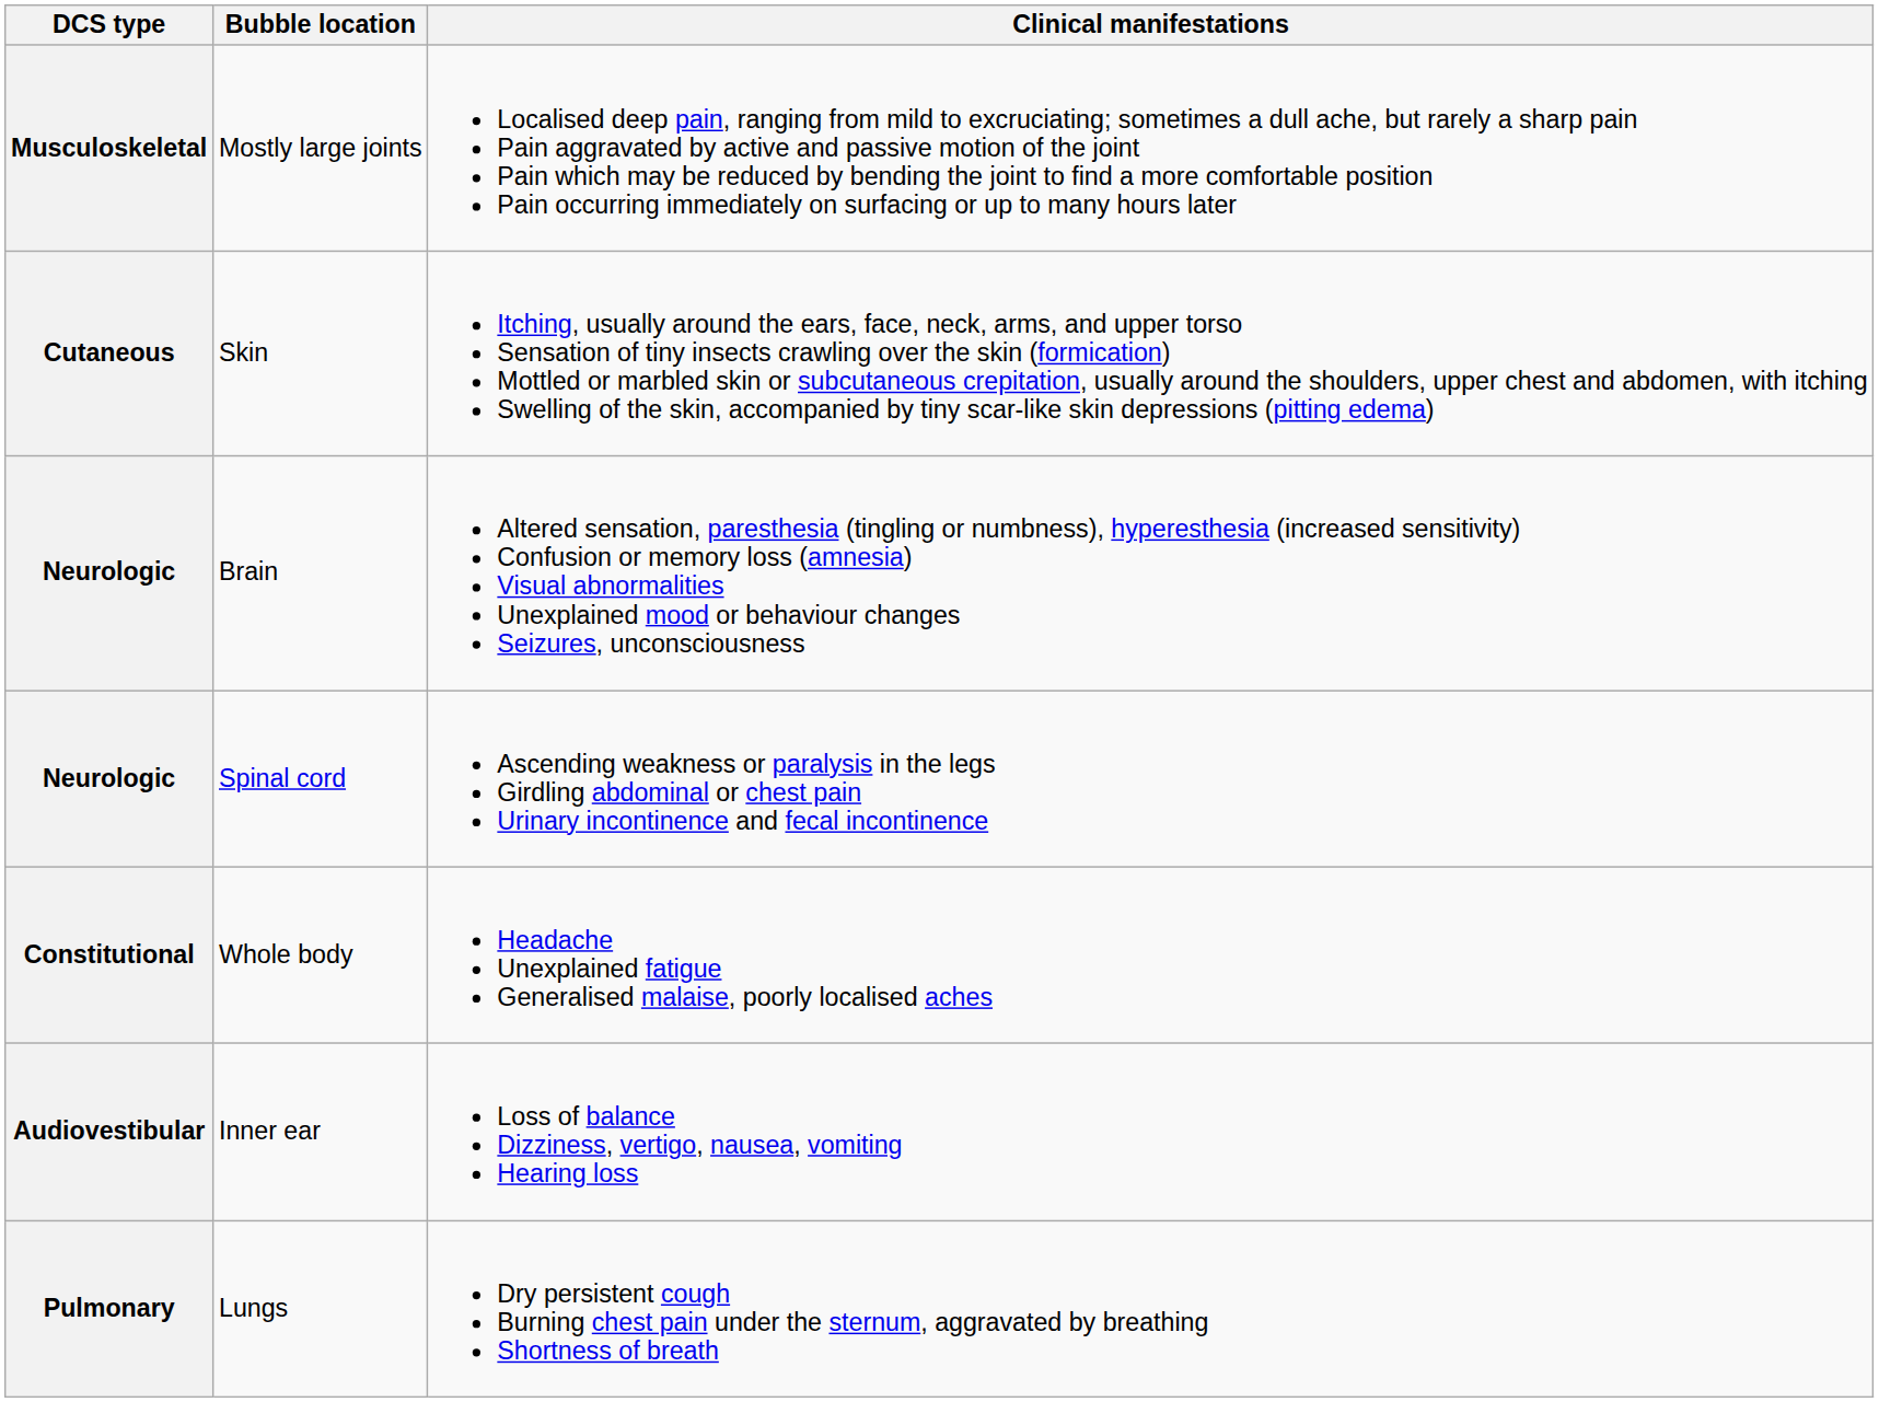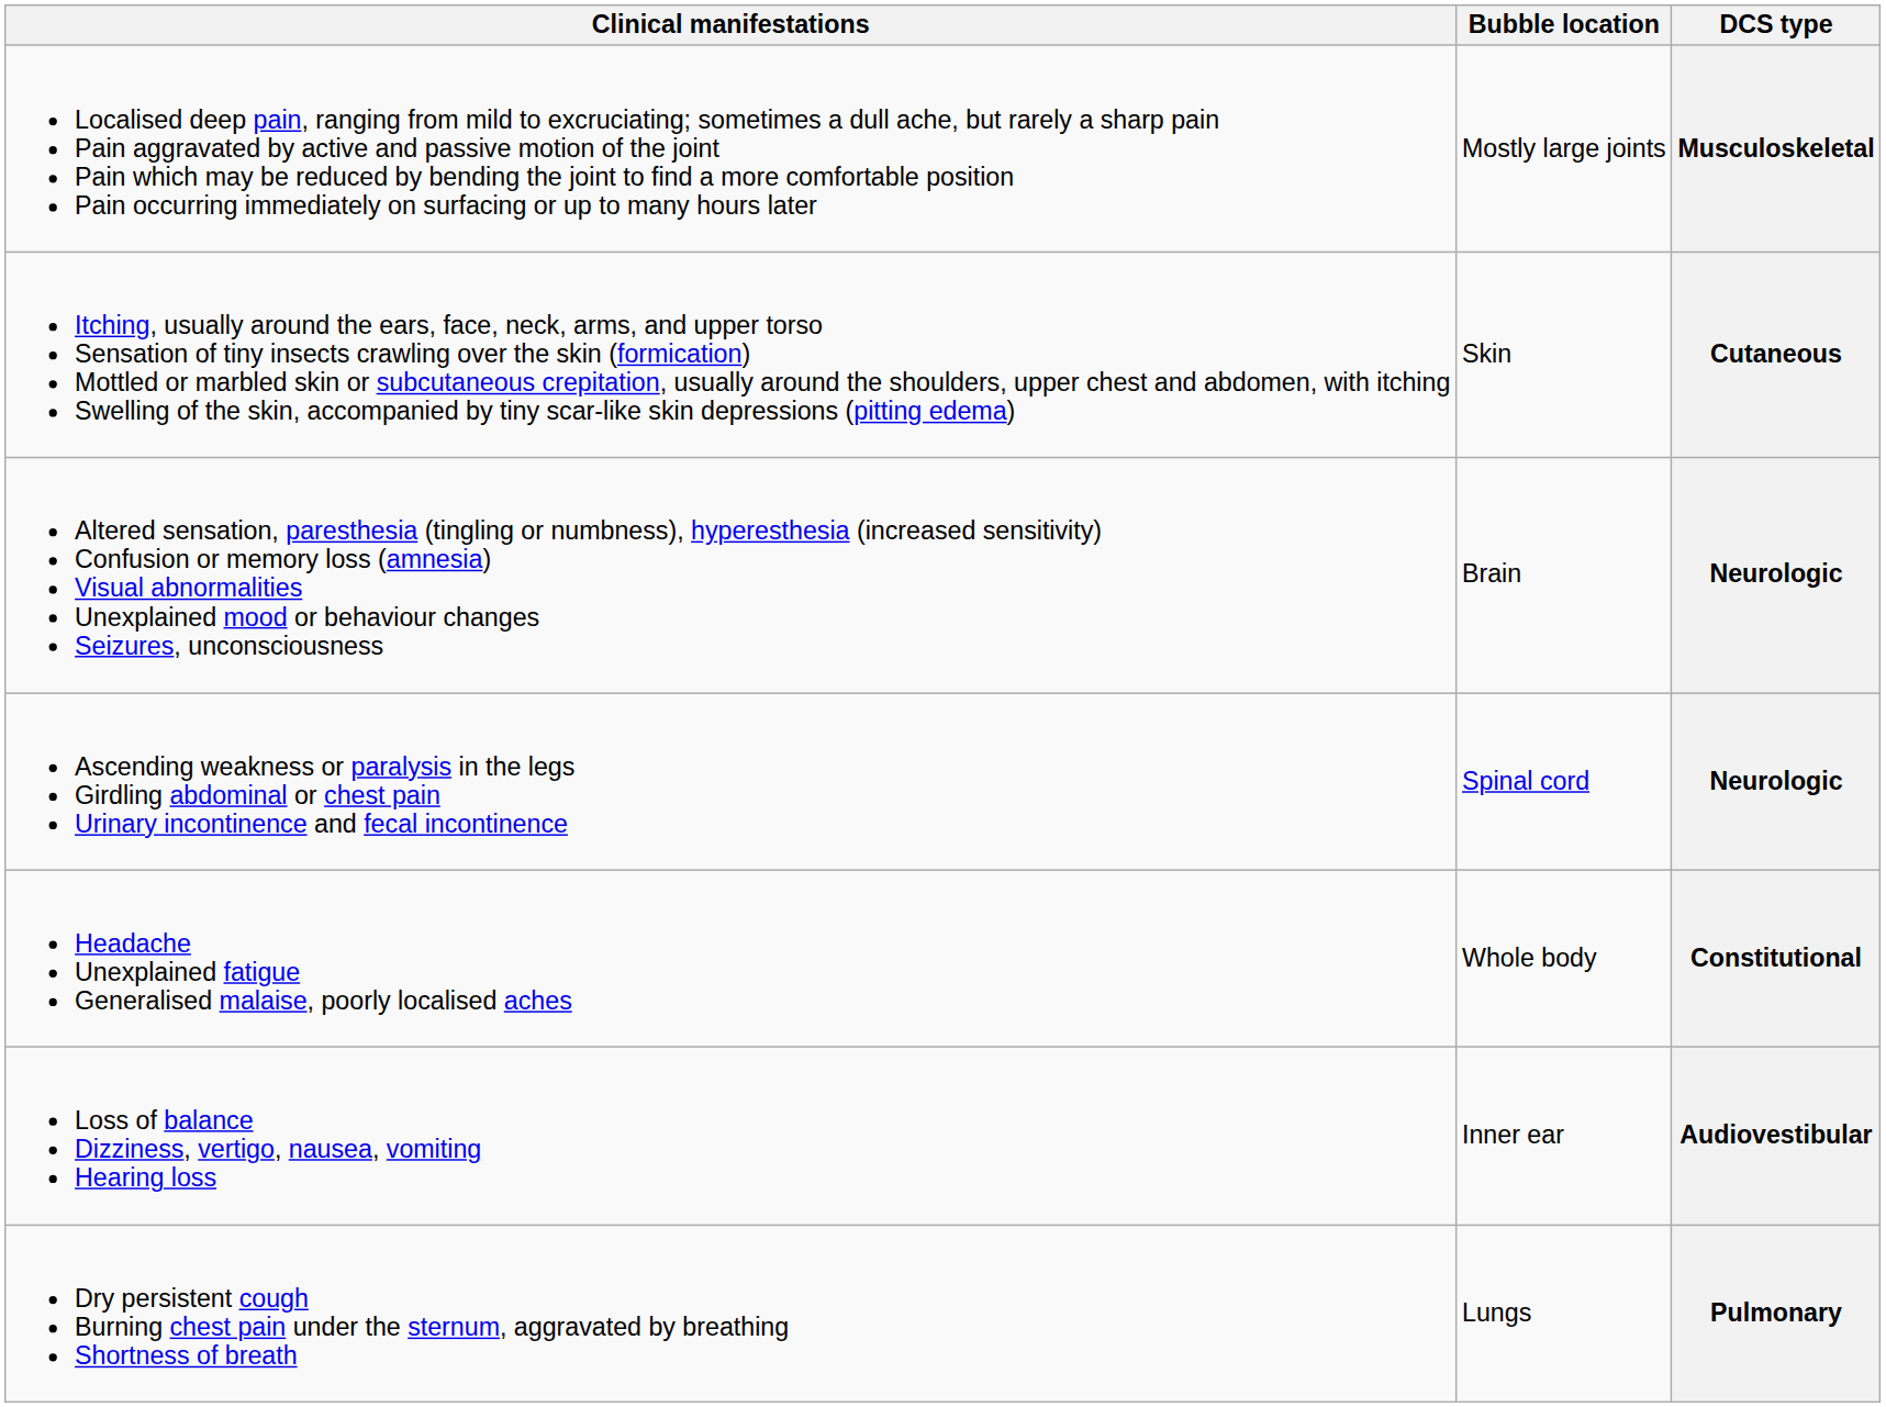columns swapped: DCS type <-> Clinical manifestations
